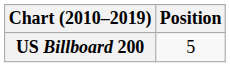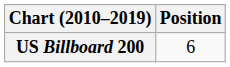US Billboard 200 | Position: 5 -> 6
